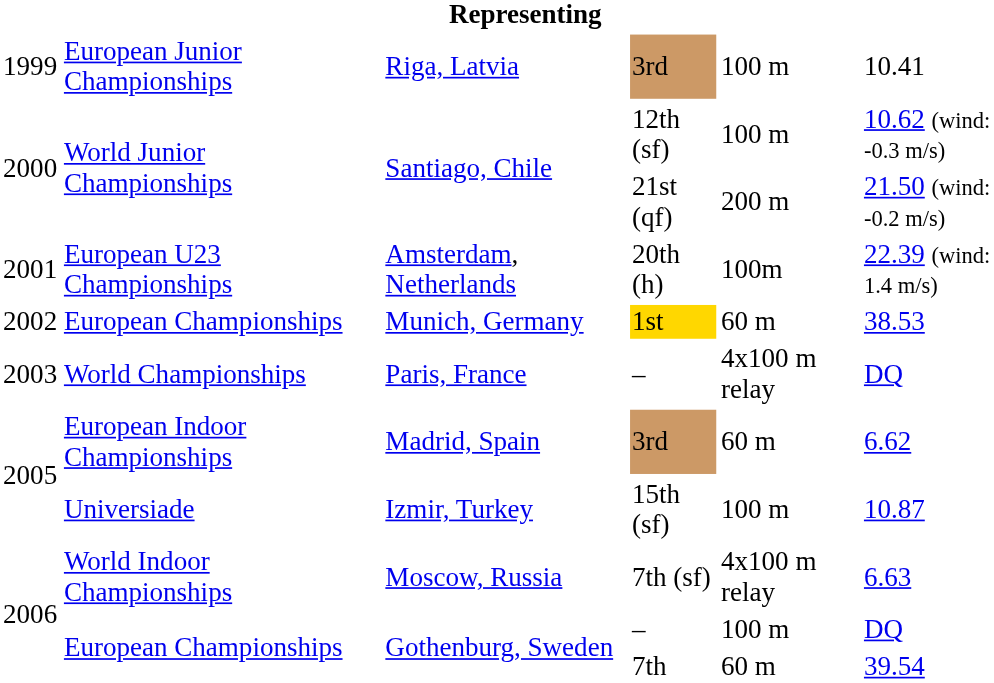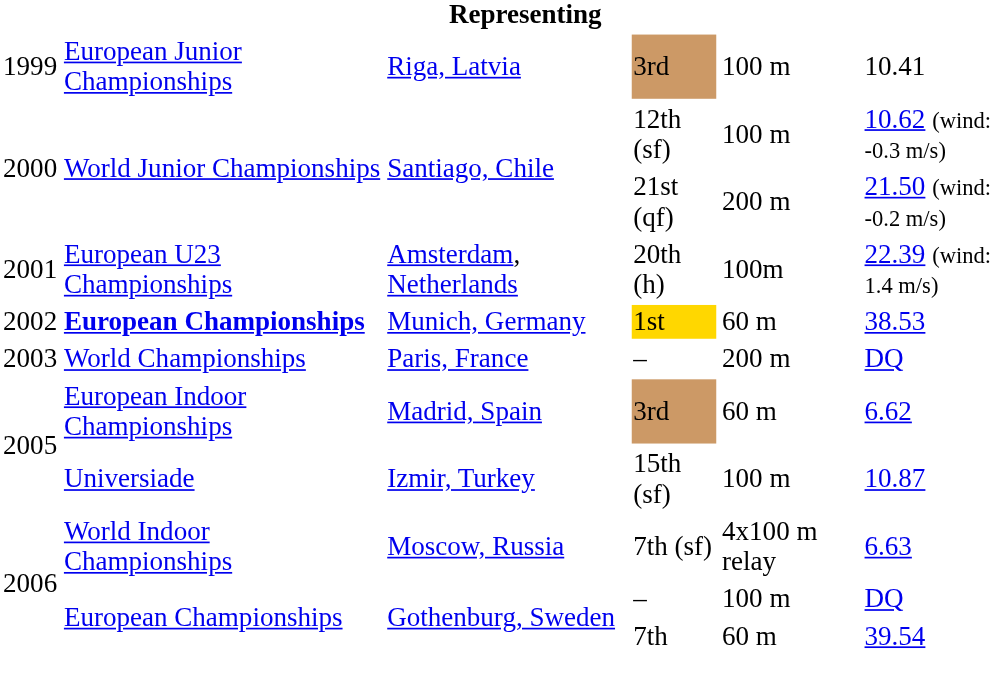Munich, Germany | column 2: normal -> bold
Paris, France | column 5: 4x100 m relay -> 200 m
